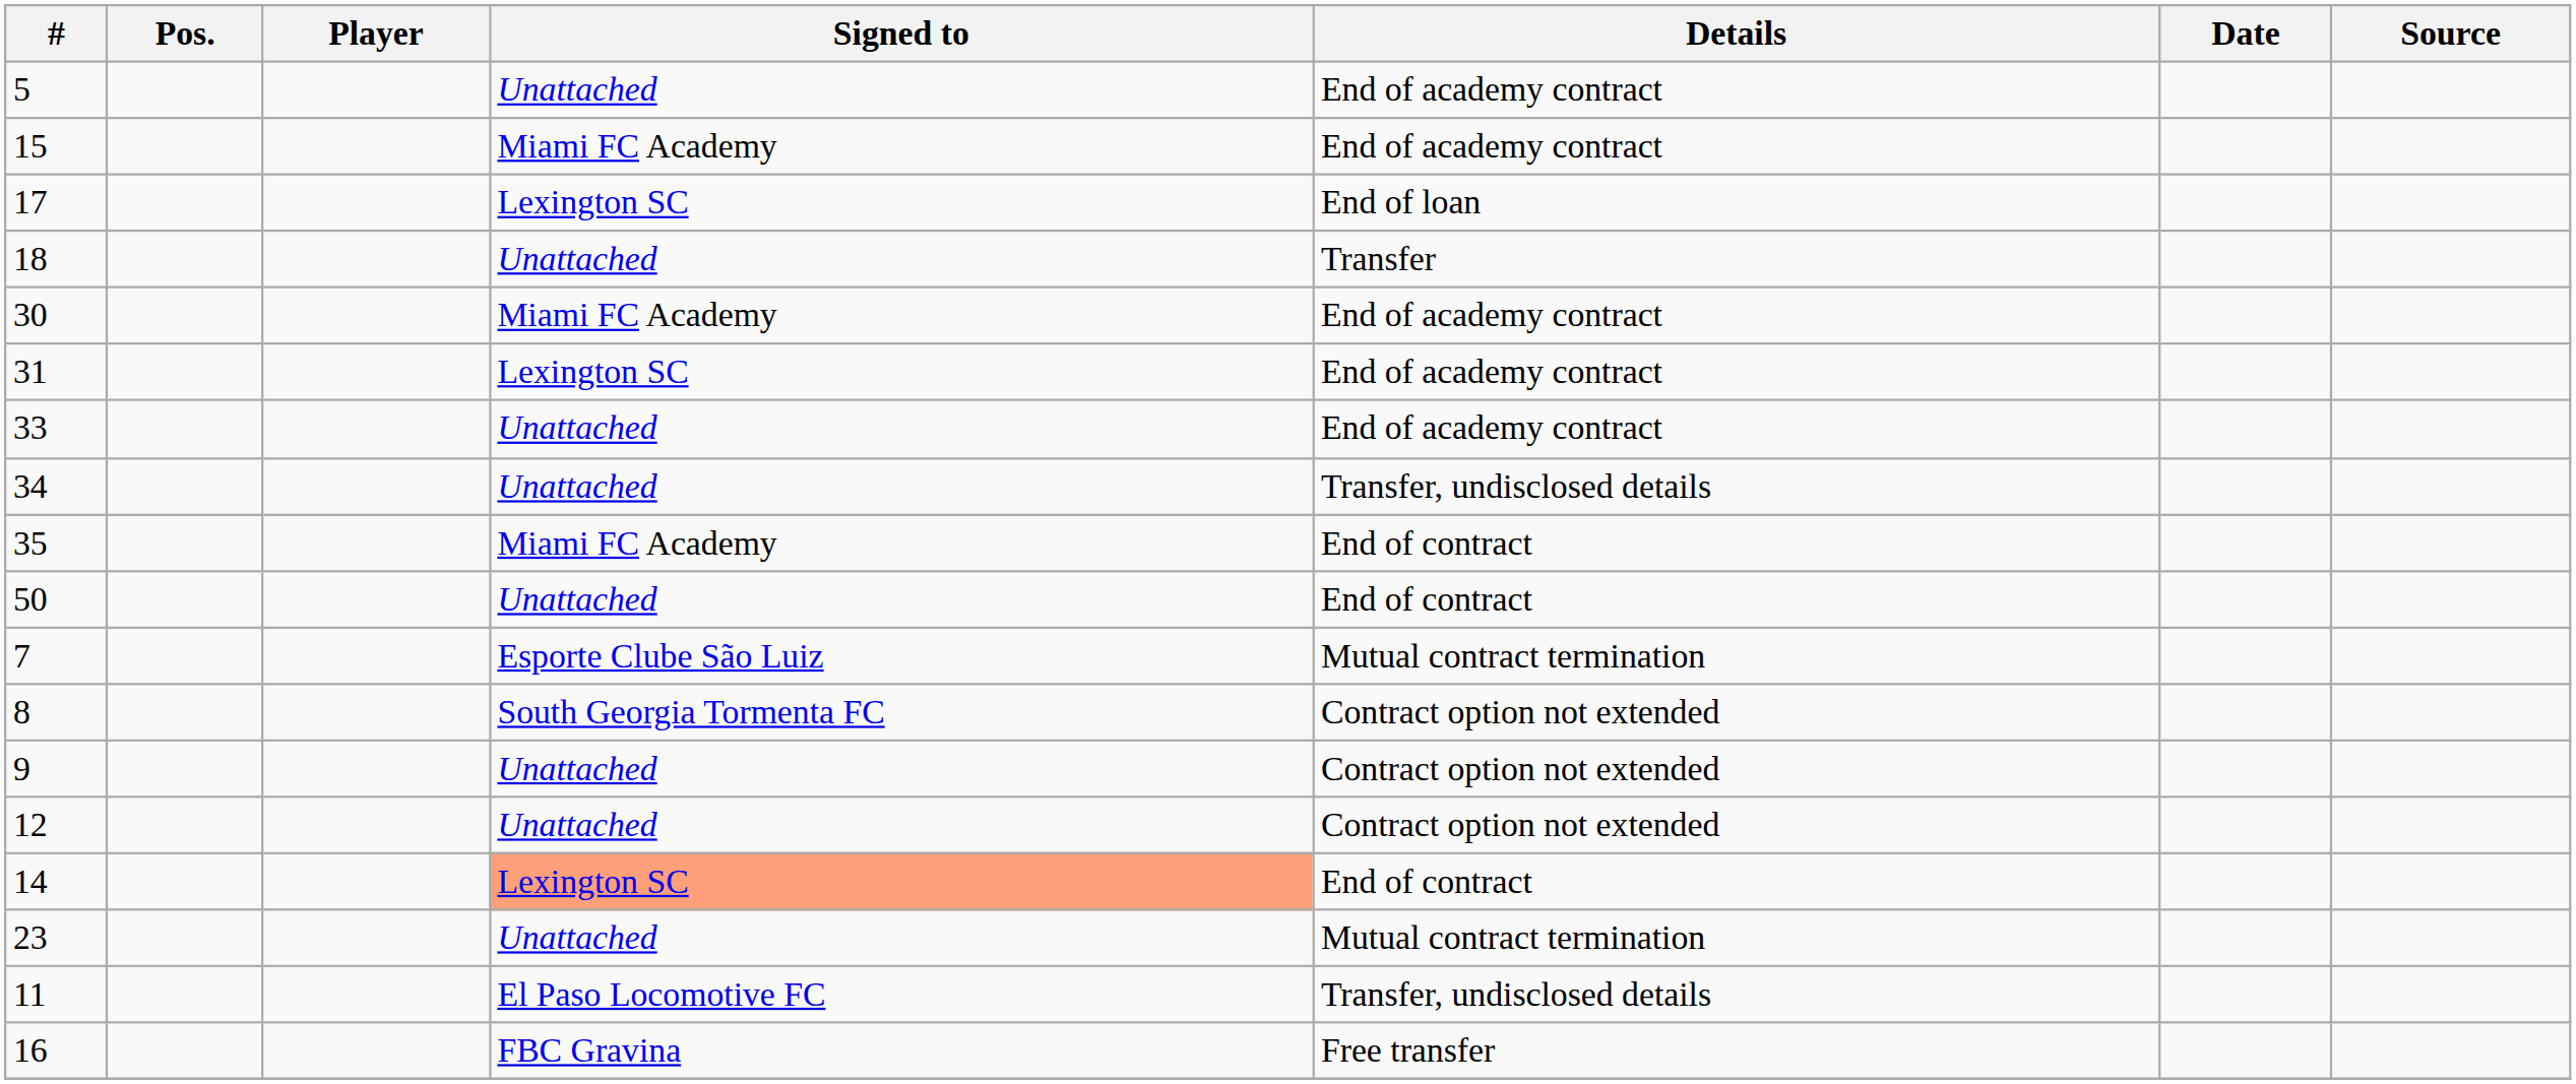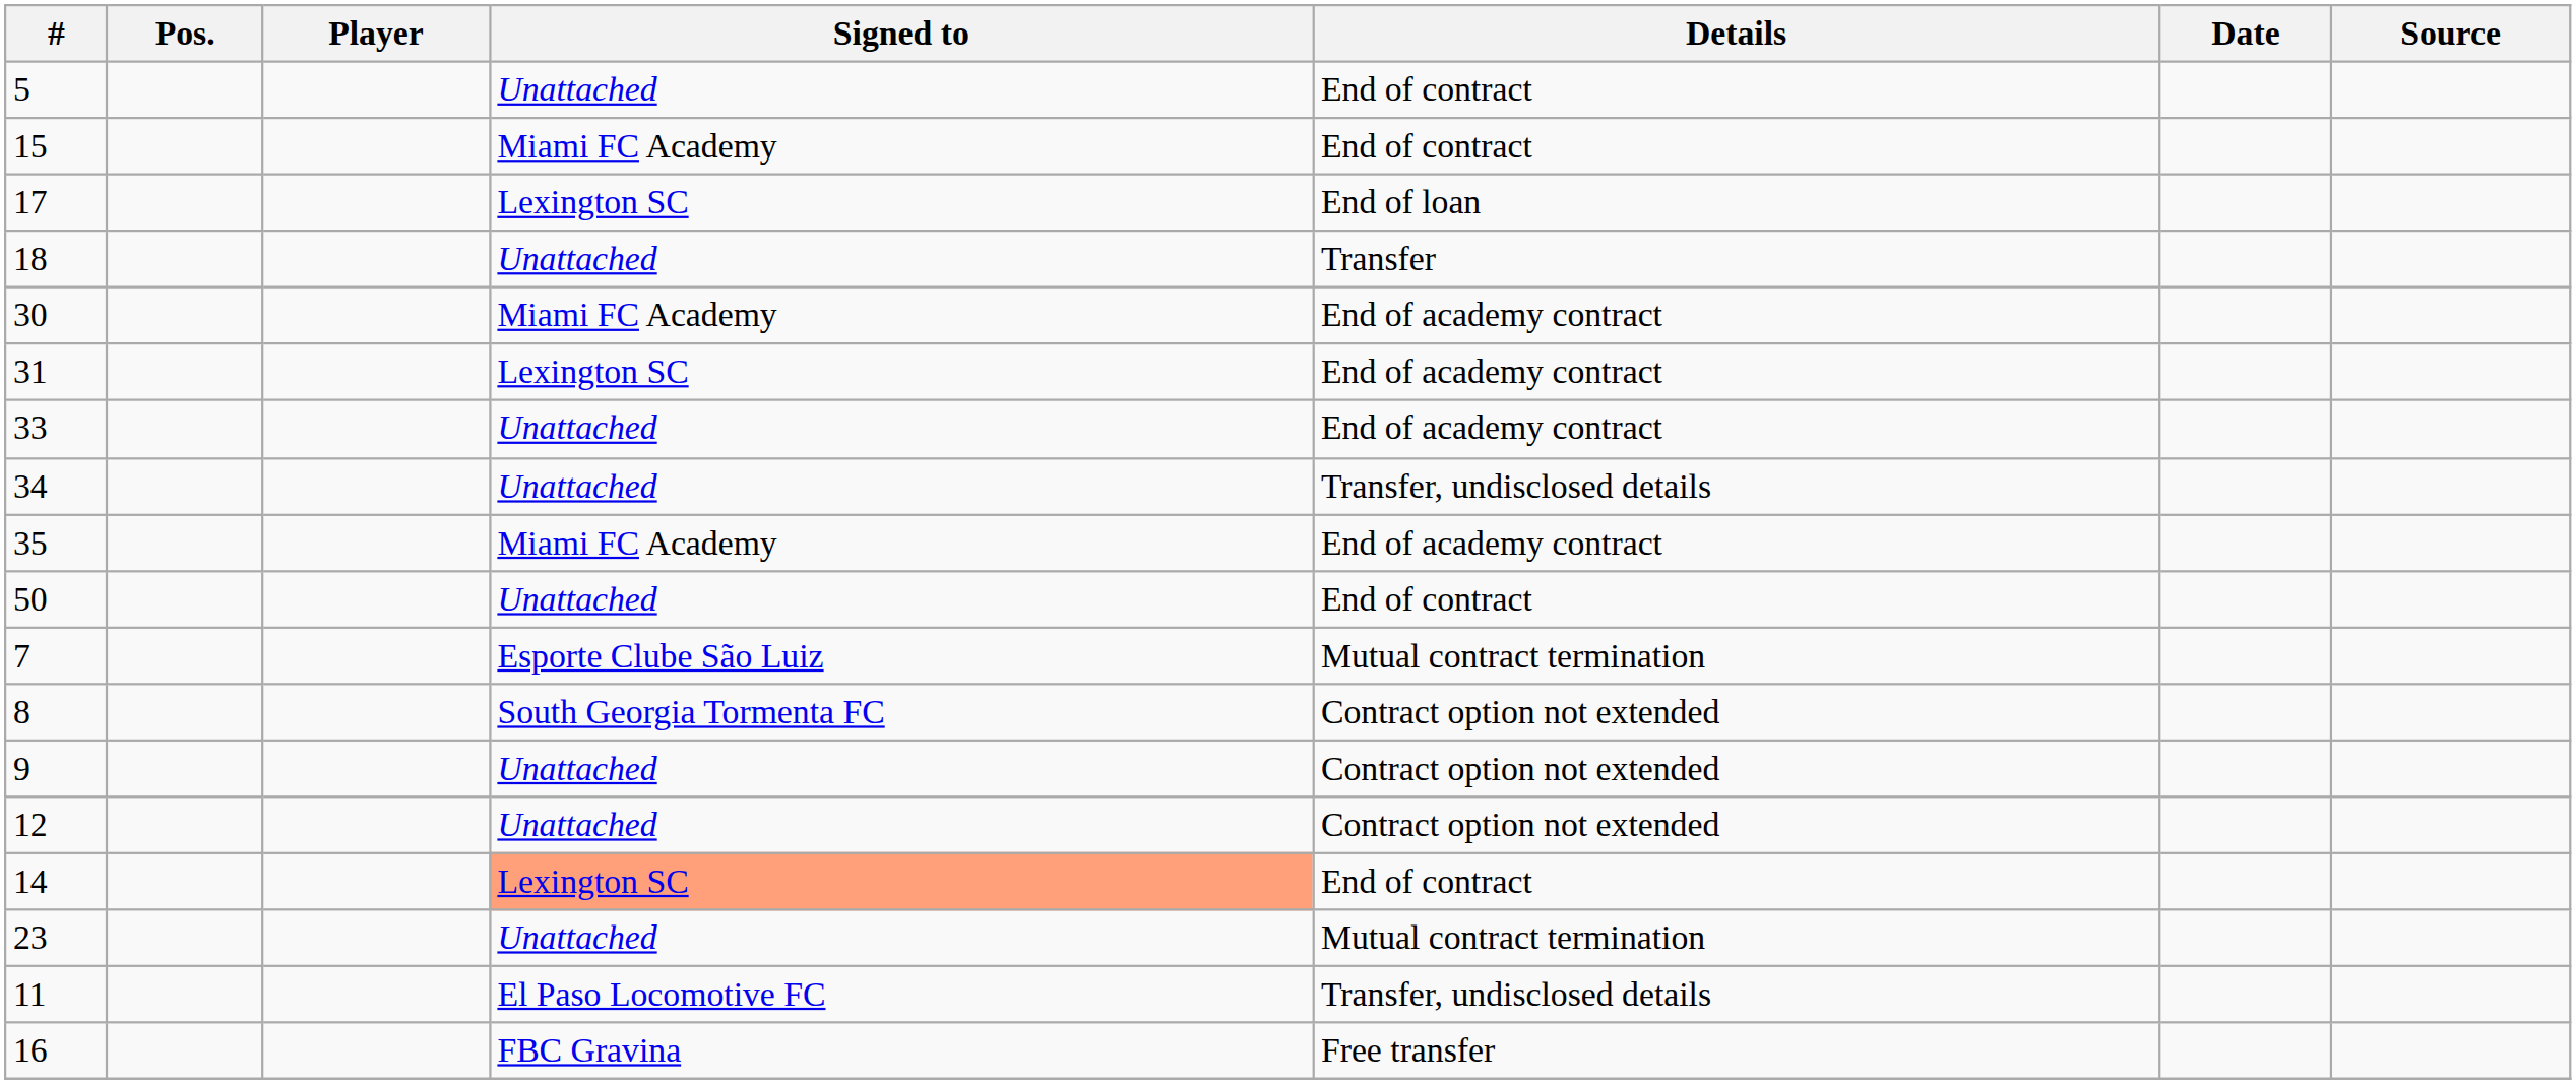5 | Details: End of academy contract -> End of contract
15 | Details: End of academy contract -> End of contract
35 | Details: End of contract -> End of academy contract
